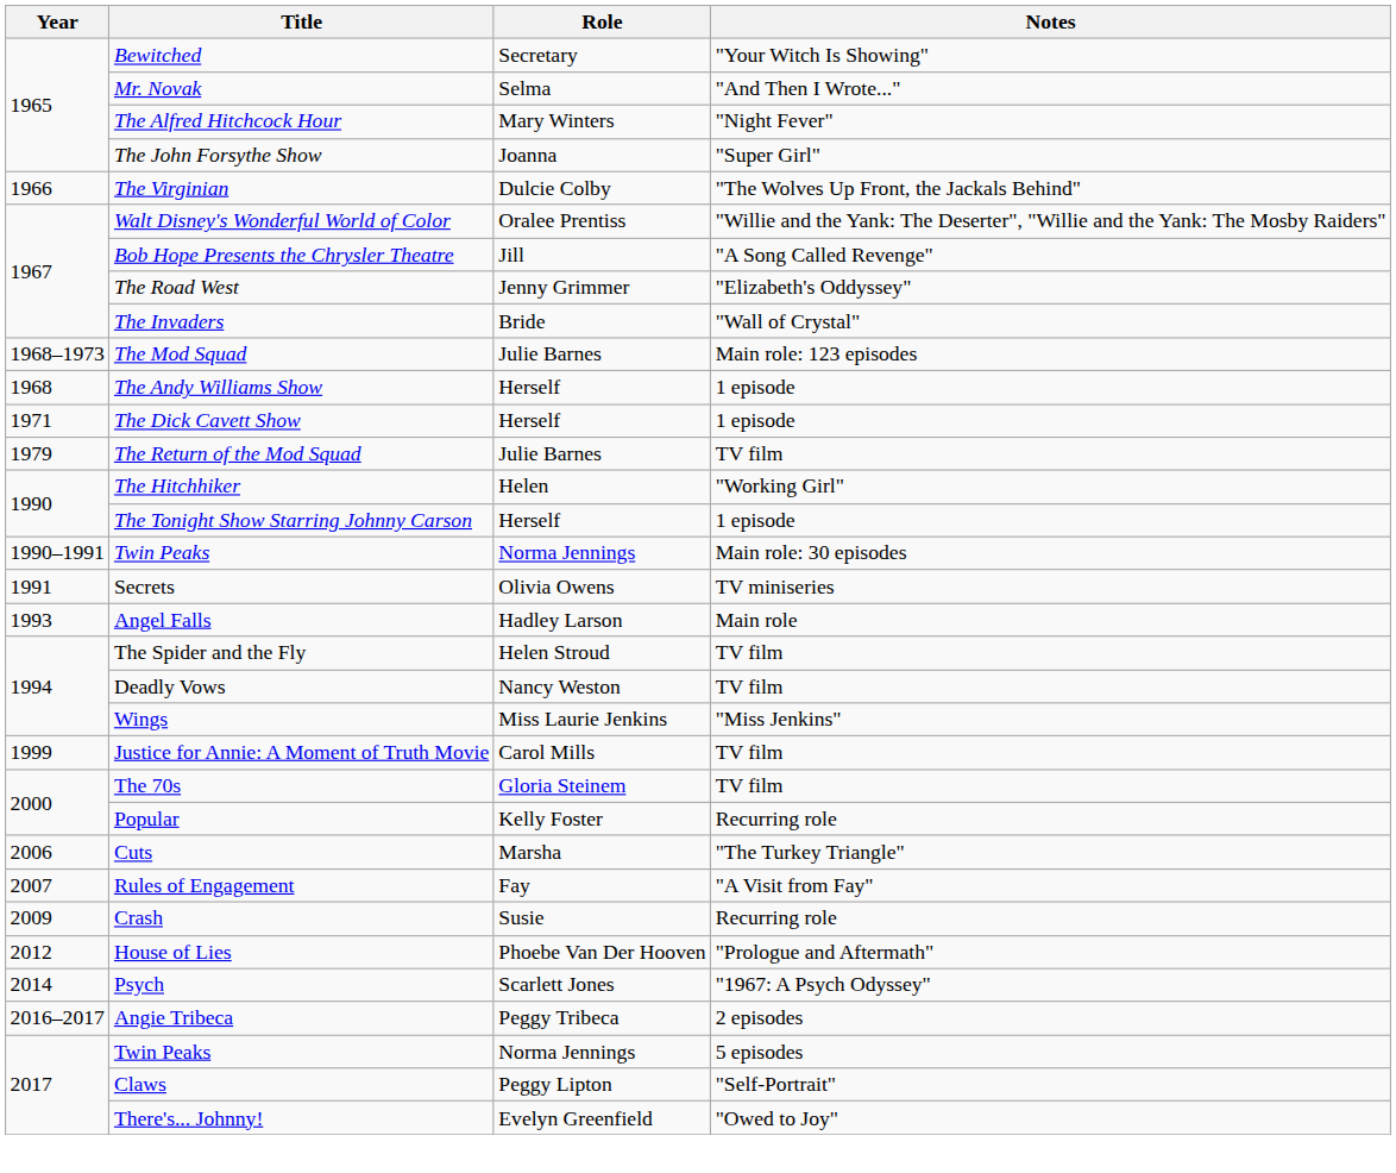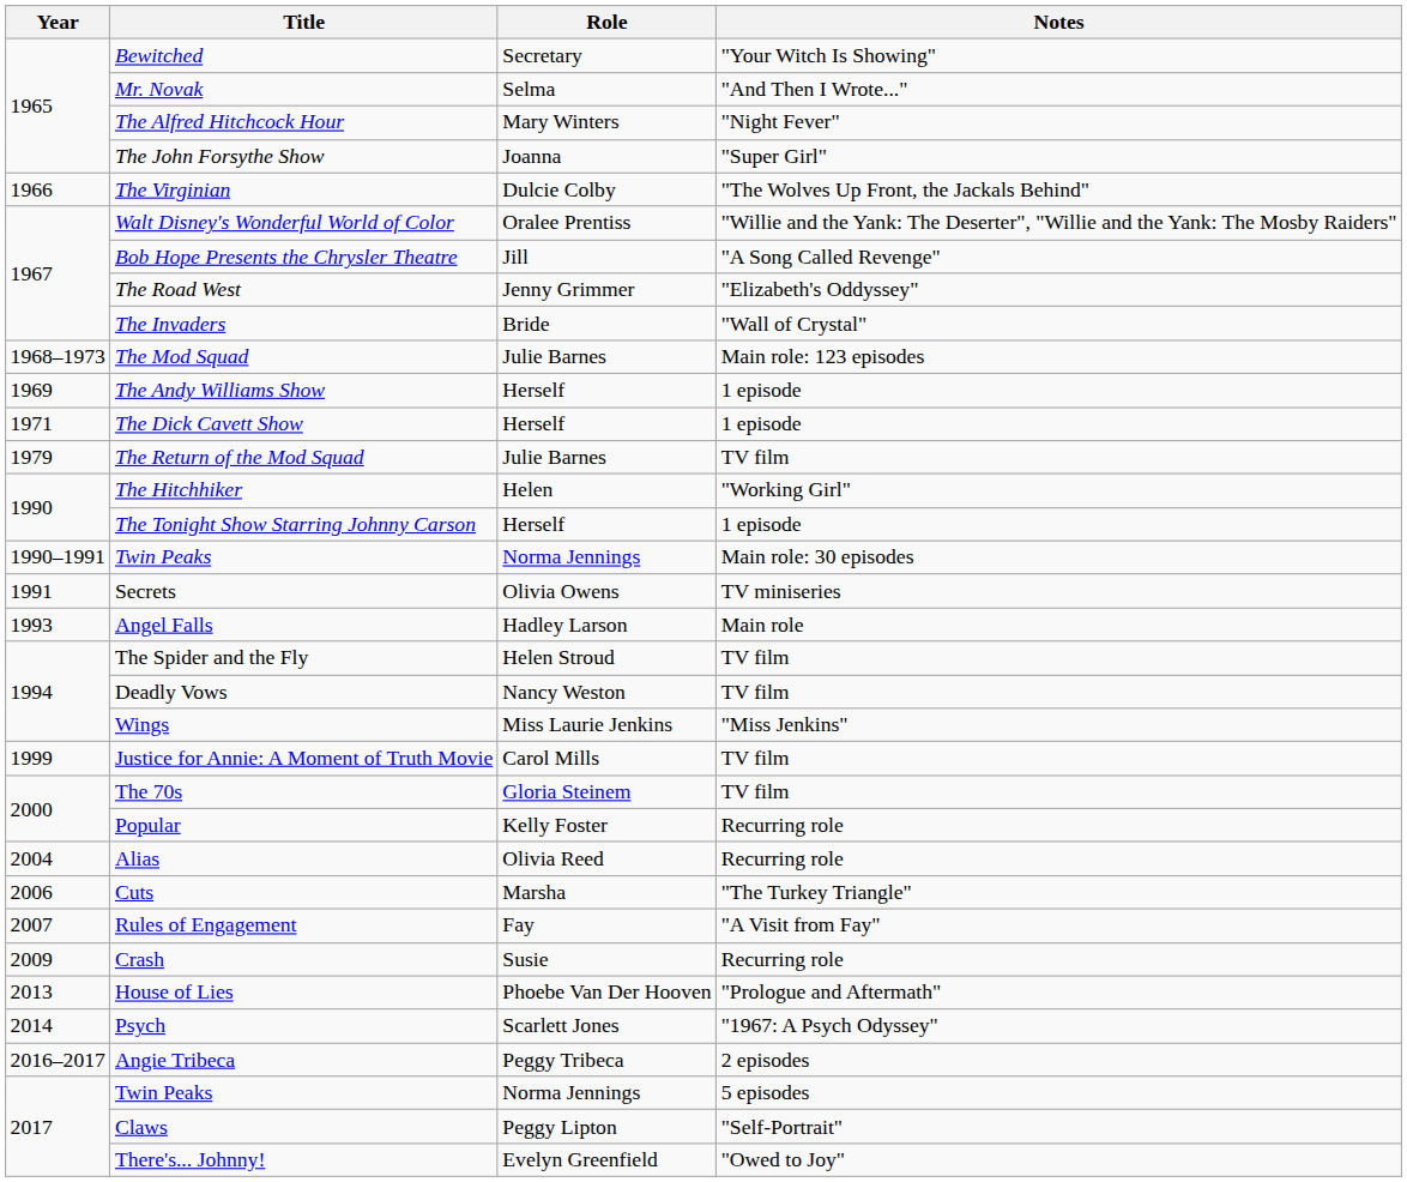The Andy Williams Show | Year: 1968 -> 1969
+ row: 2004 | Alias | Olivia Reed | Recurring role
House of Lies | Year: 2012 -> 2013
